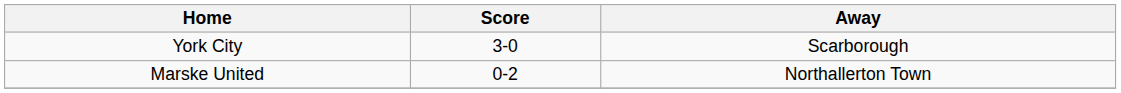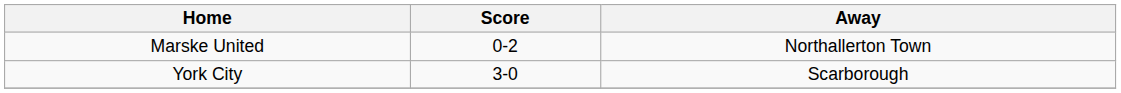rows swapped: Marske United <-> York City
